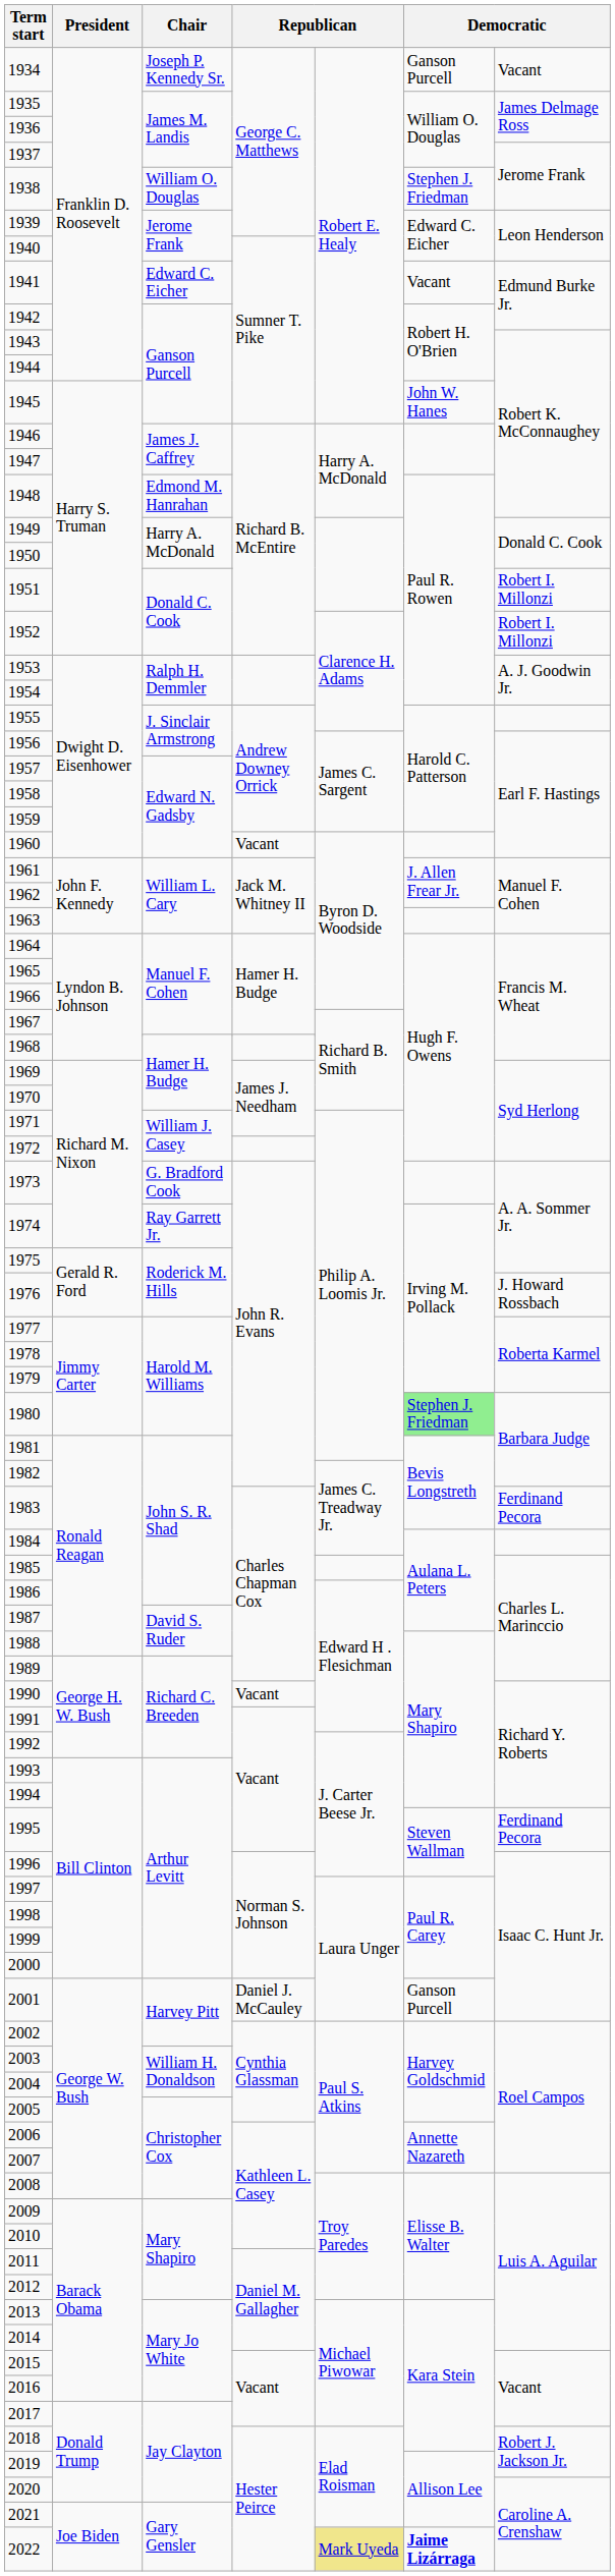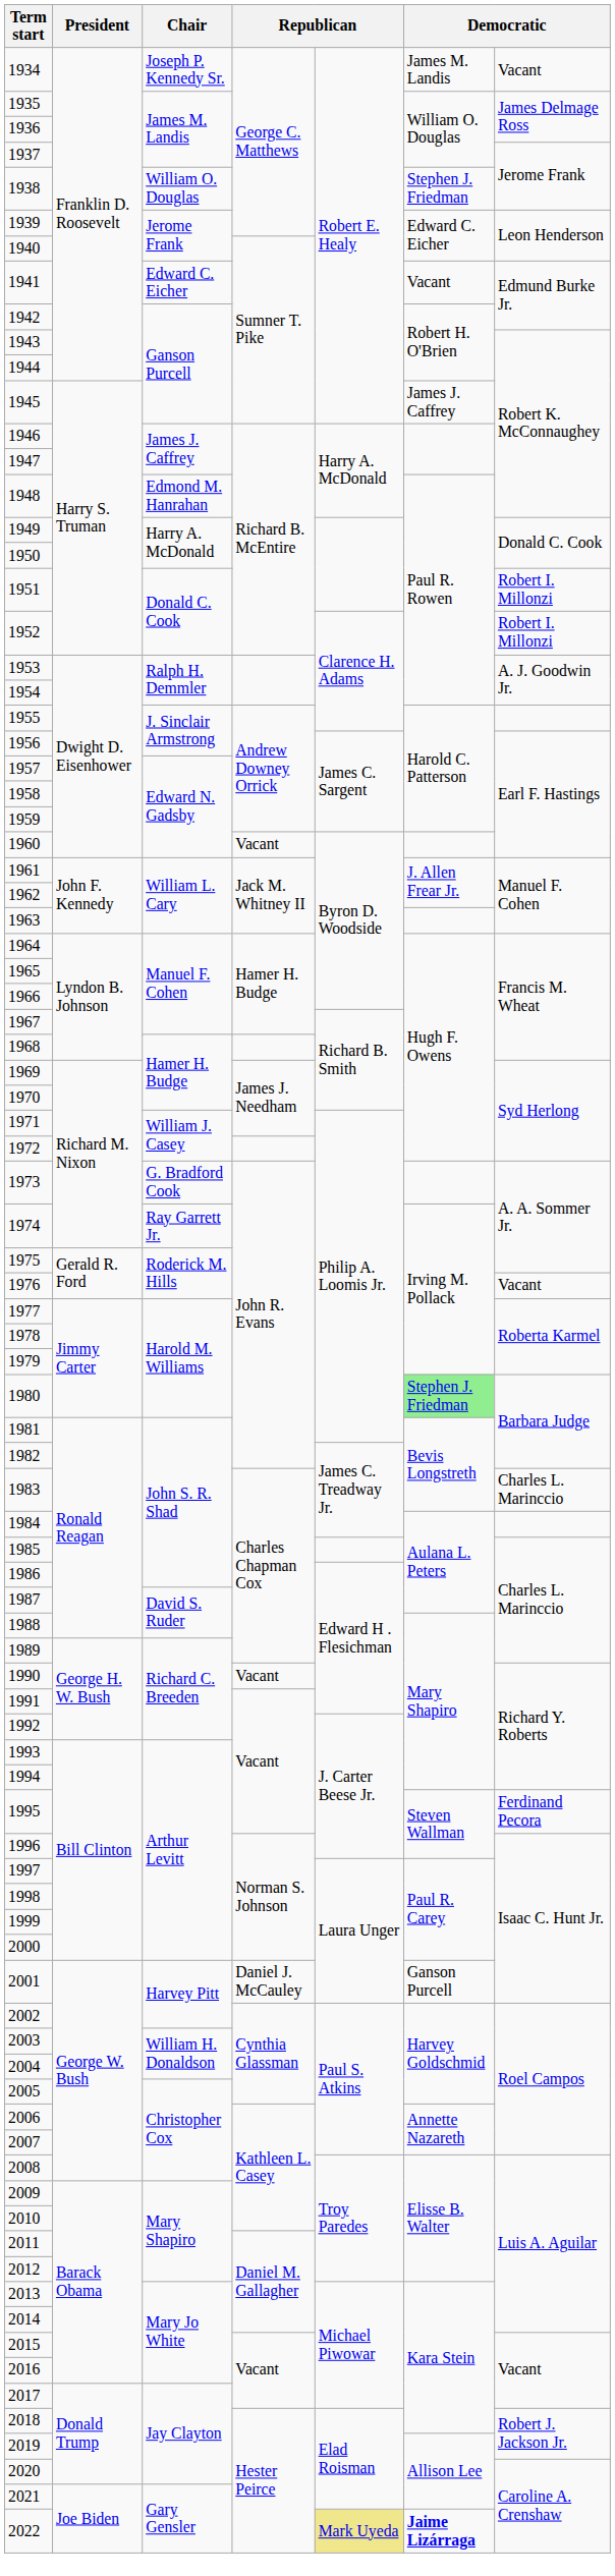1934 | column 6: Ganson Purcell -> James M. Landis
1945 | column 6: John W. Hanes -> James J. Caffrey
1976 | column 7: J. Howard Rossbach -> Vacant
1983 | column 7: Ferdinand Pecora -> Charles L. Marinccio
